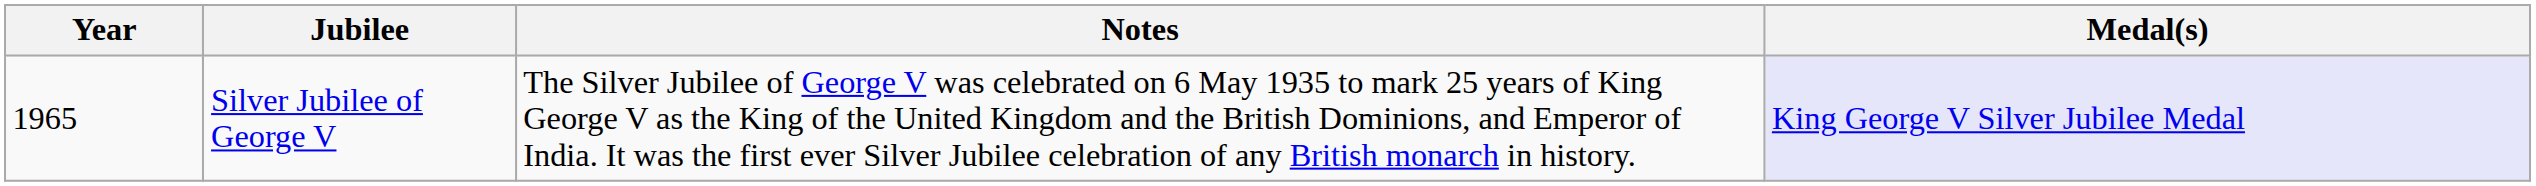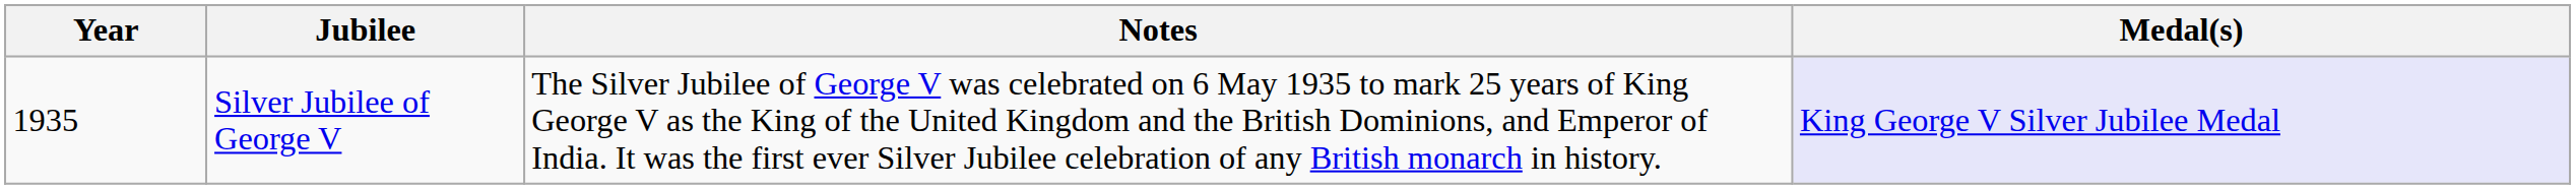Silver Jubilee of George V | Year: 1965 -> 1935
